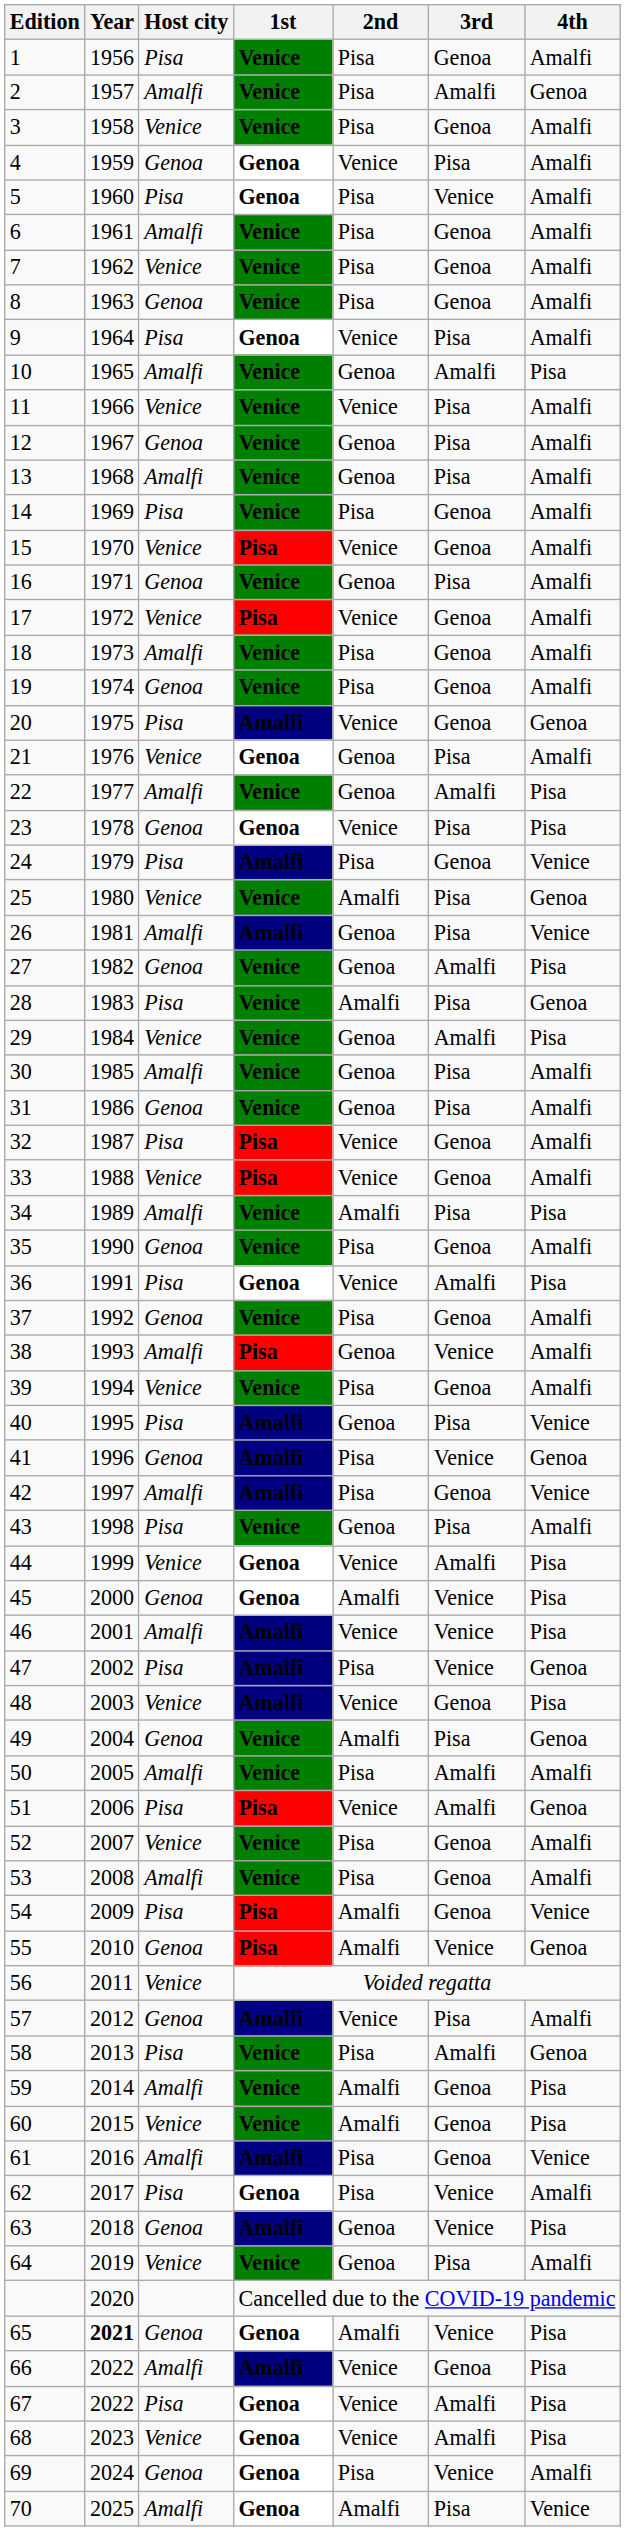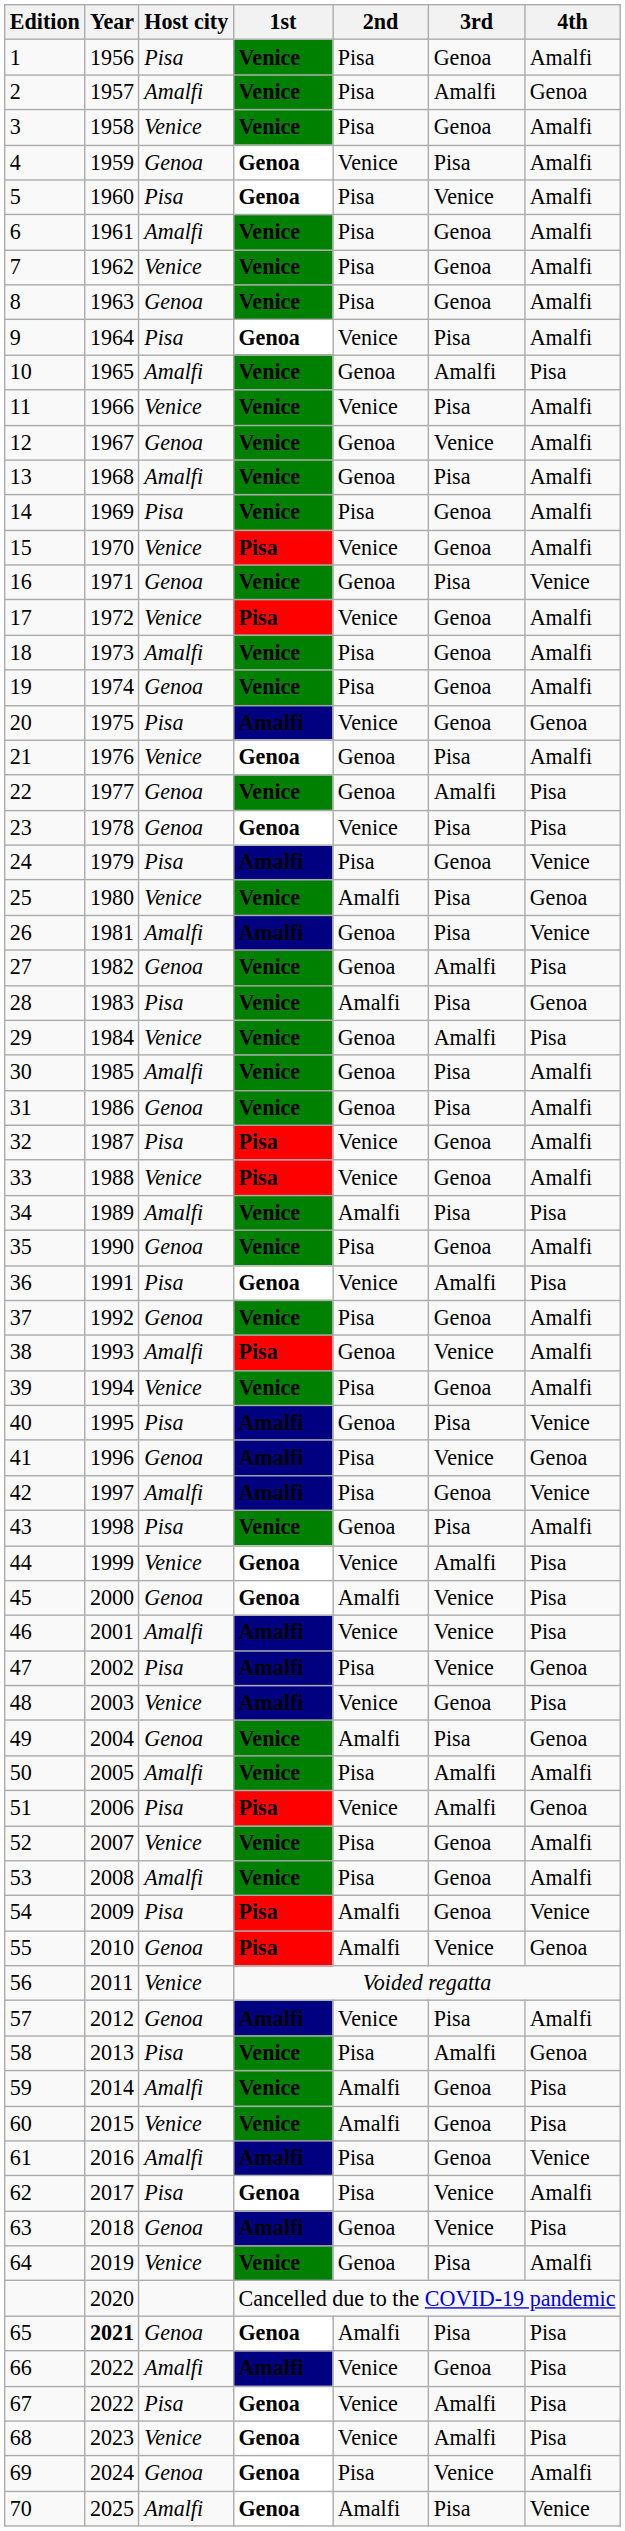12 | 3rd: Pisa -> Venice
16 | 4th: Amalfi -> Venice
22 | Host city: Amalfi -> Genoa
65 | 3rd: Venice -> Pisa
